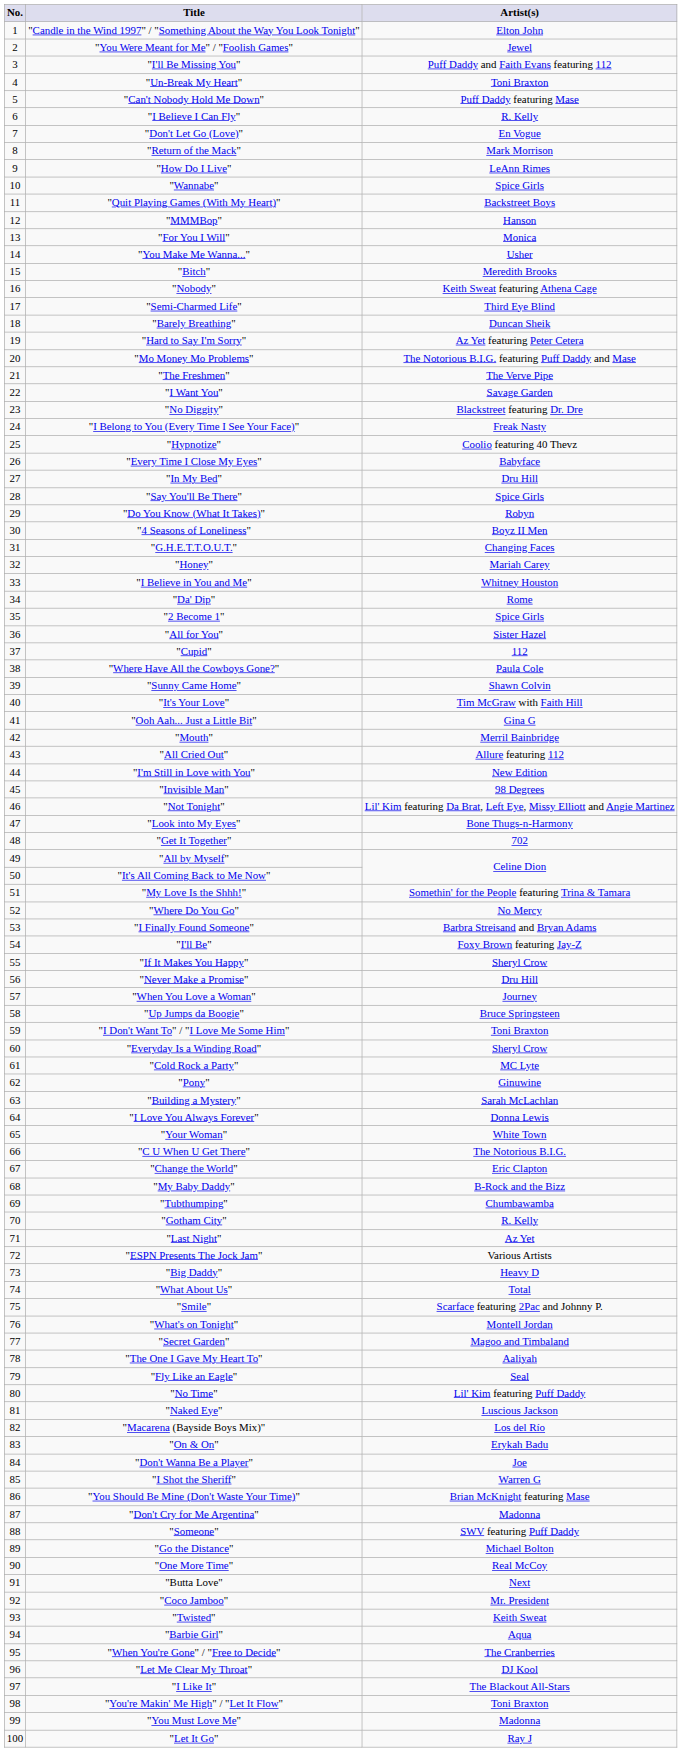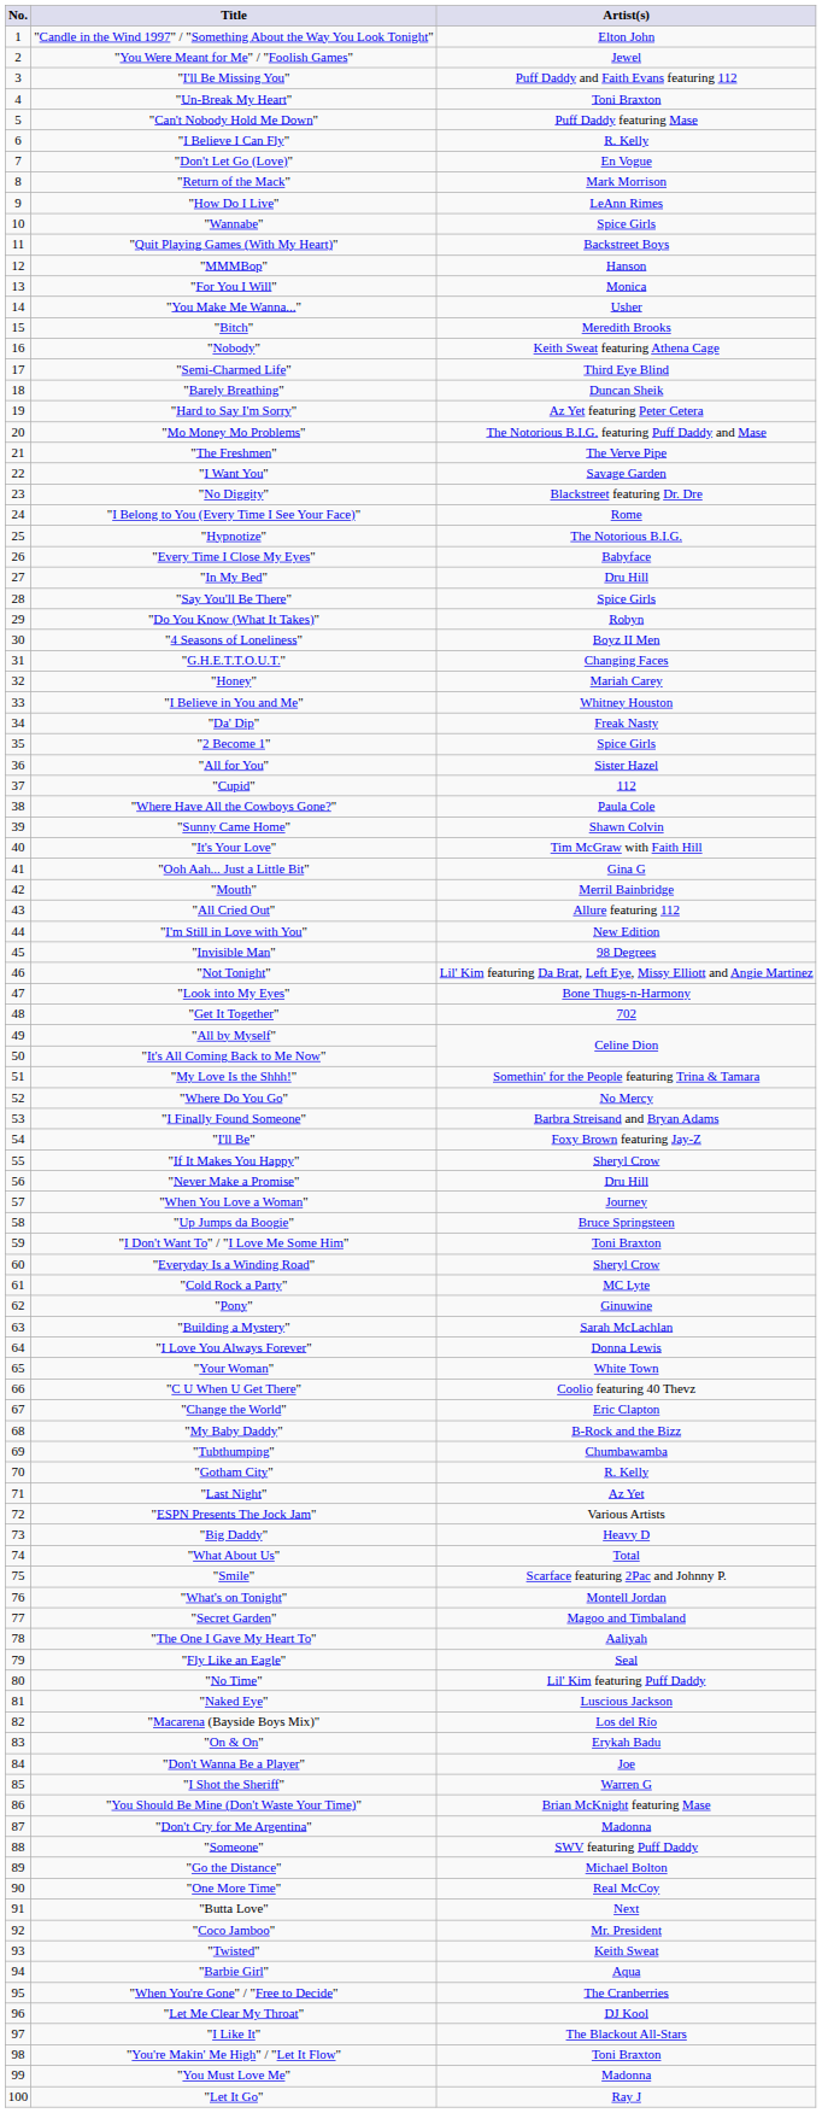"I Belong to You (Every Time I See Your Face)" | Artist(s): Freak Nasty -> Rome
"Hypnotize" | Artist(s): Coolio featuring 40 Thevz -> The Notorious B.I.G.
"Da' Dip" | Artist(s): Rome -> Freak Nasty
"C U When U Get There" | Artist(s): The Notorious B.I.G. -> Coolio featuring 40 Thevz
